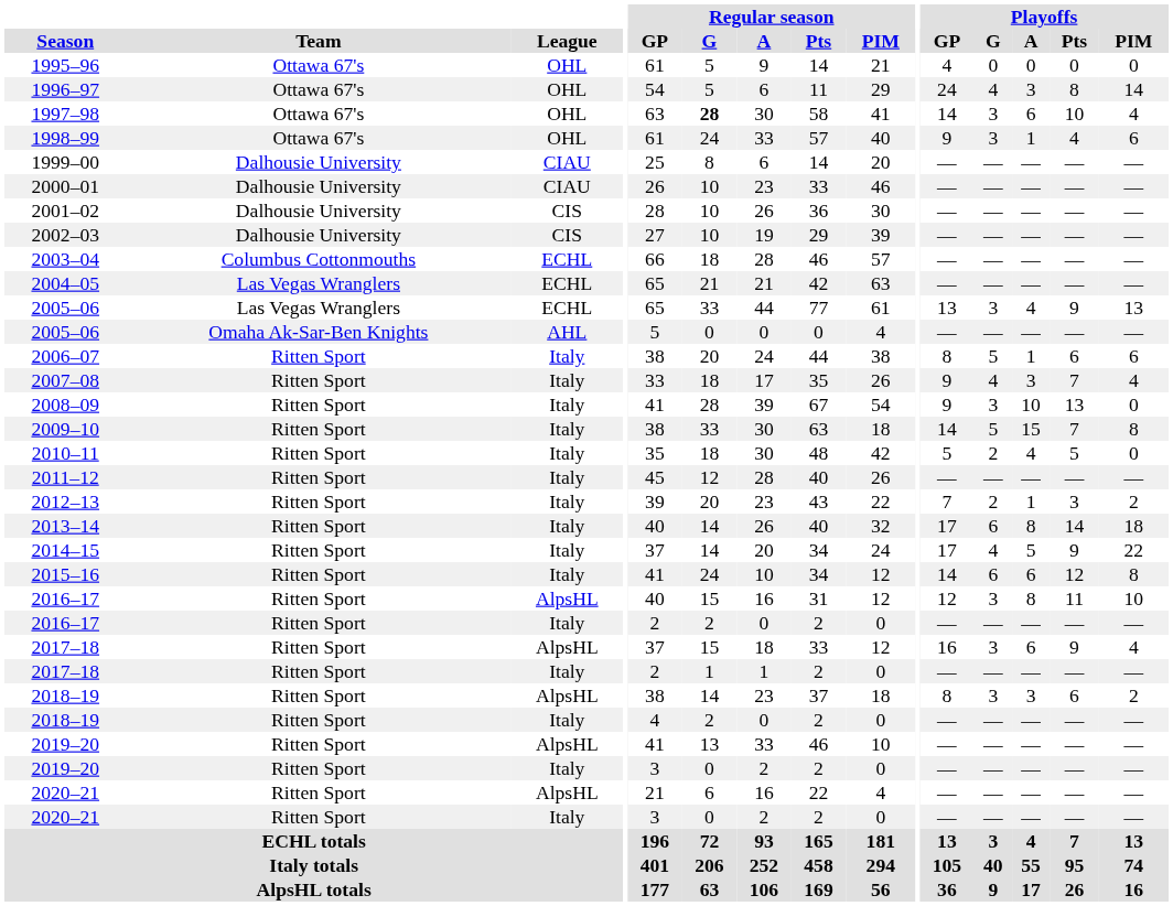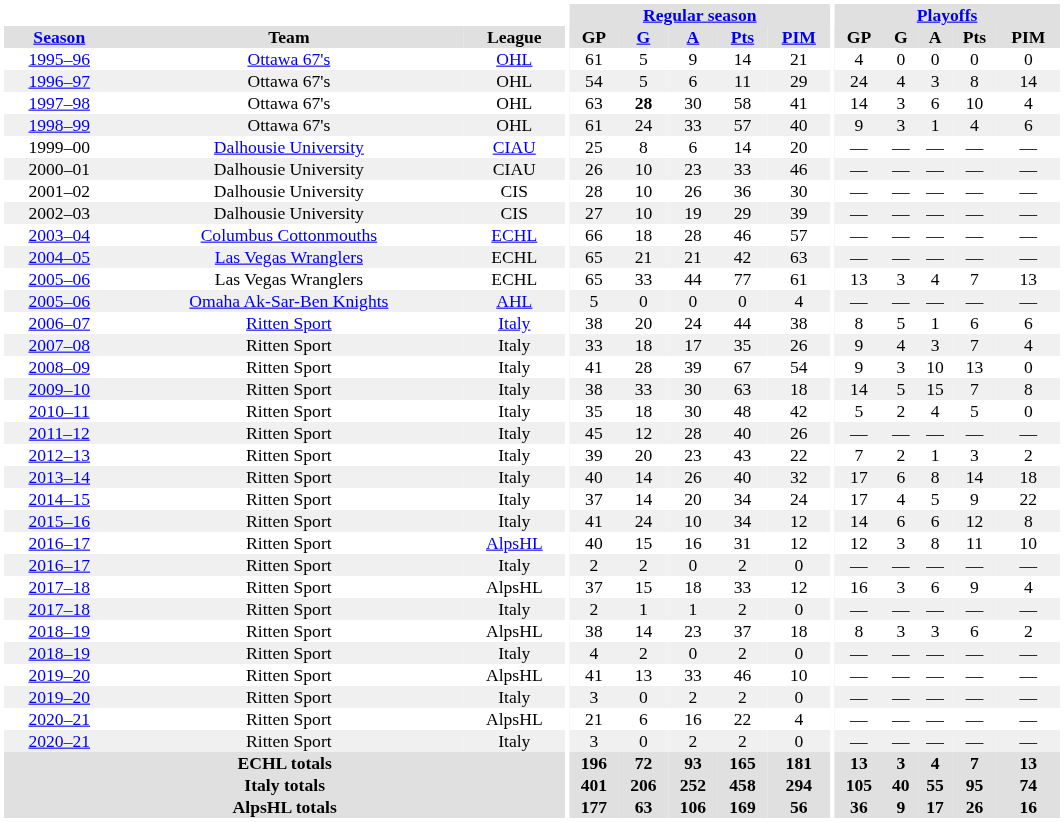2005–06 / ECHL | Playoffs / Pts: 9 -> 7
